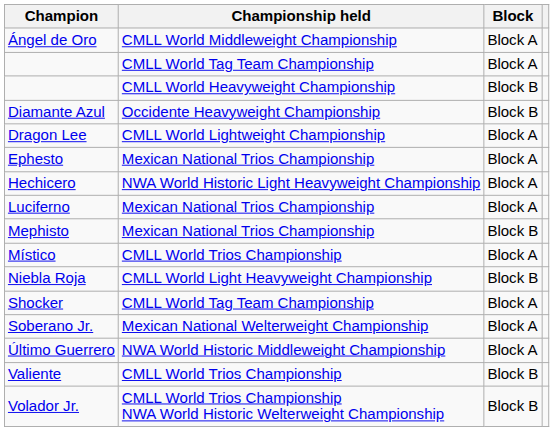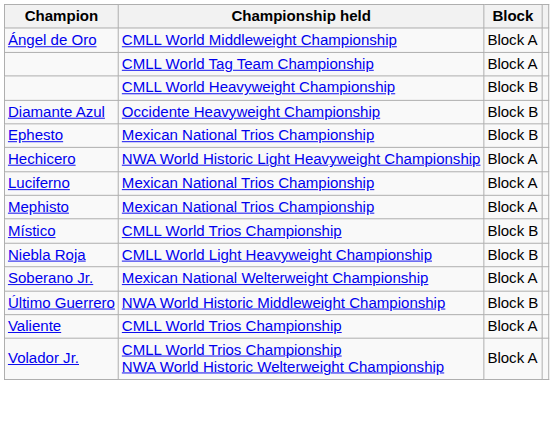- row: Dragon Lee | CMLL World Lightweight Championship | Block A
Ephesto | Block: Block A -> Block B
Mephisto | Block: Block B -> Block A
Místico | Block: Block A -> Block B
- row: Shocker | CMLL World Tag Team Championship | Block A
Último Guerrero | Block: Block A -> Block B
Valiente | Block: Block B -> Block A
Volador Jr. | Block: Block B -> Block A
